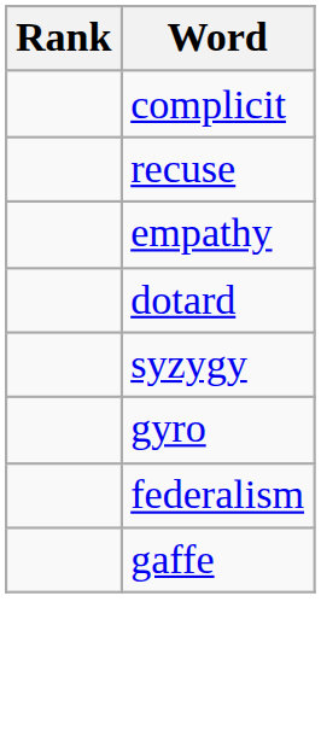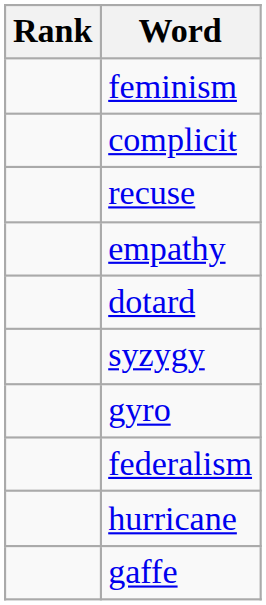+ row: feminism
+ row: hurricane
